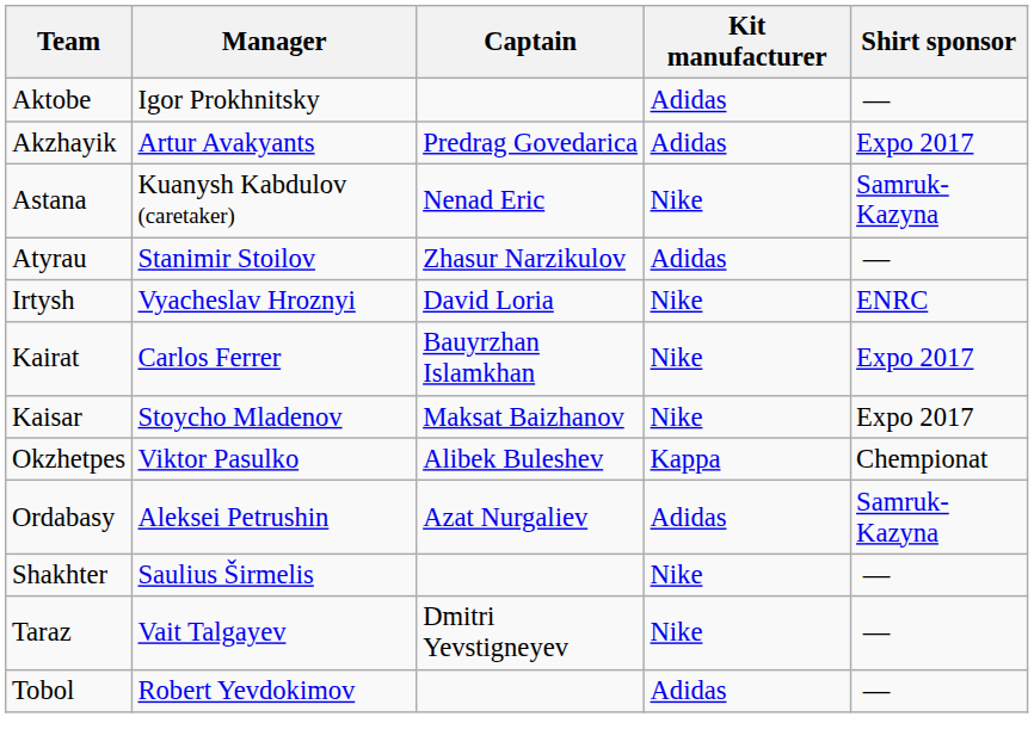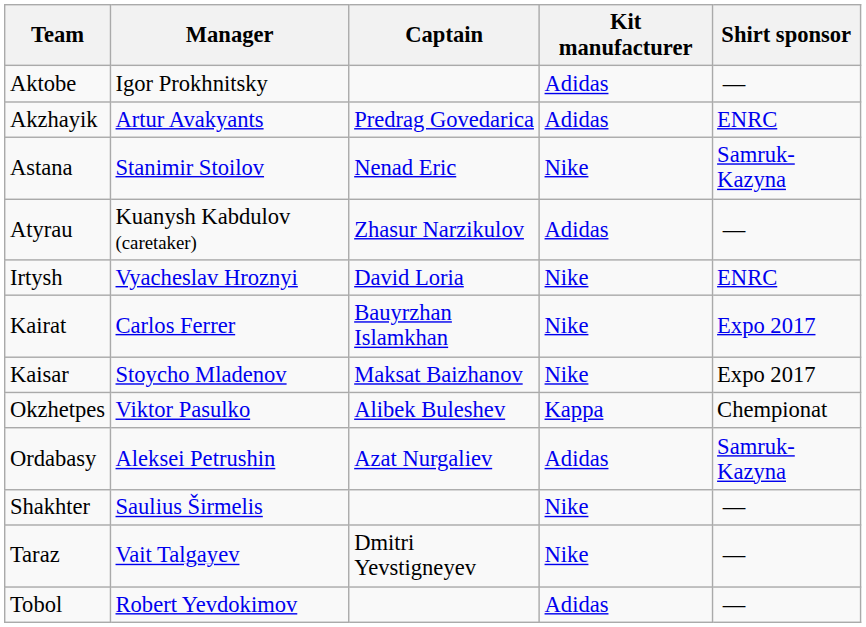Akzhayik | Shirt sponsor: Expo 2017 -> ENRC
Astana | Manager: Kuanysh Kabdulov (caretaker) -> Stanimir Stoilov
Atyrau | Manager: Stanimir Stoilov -> Kuanysh Kabdulov (caretaker)
